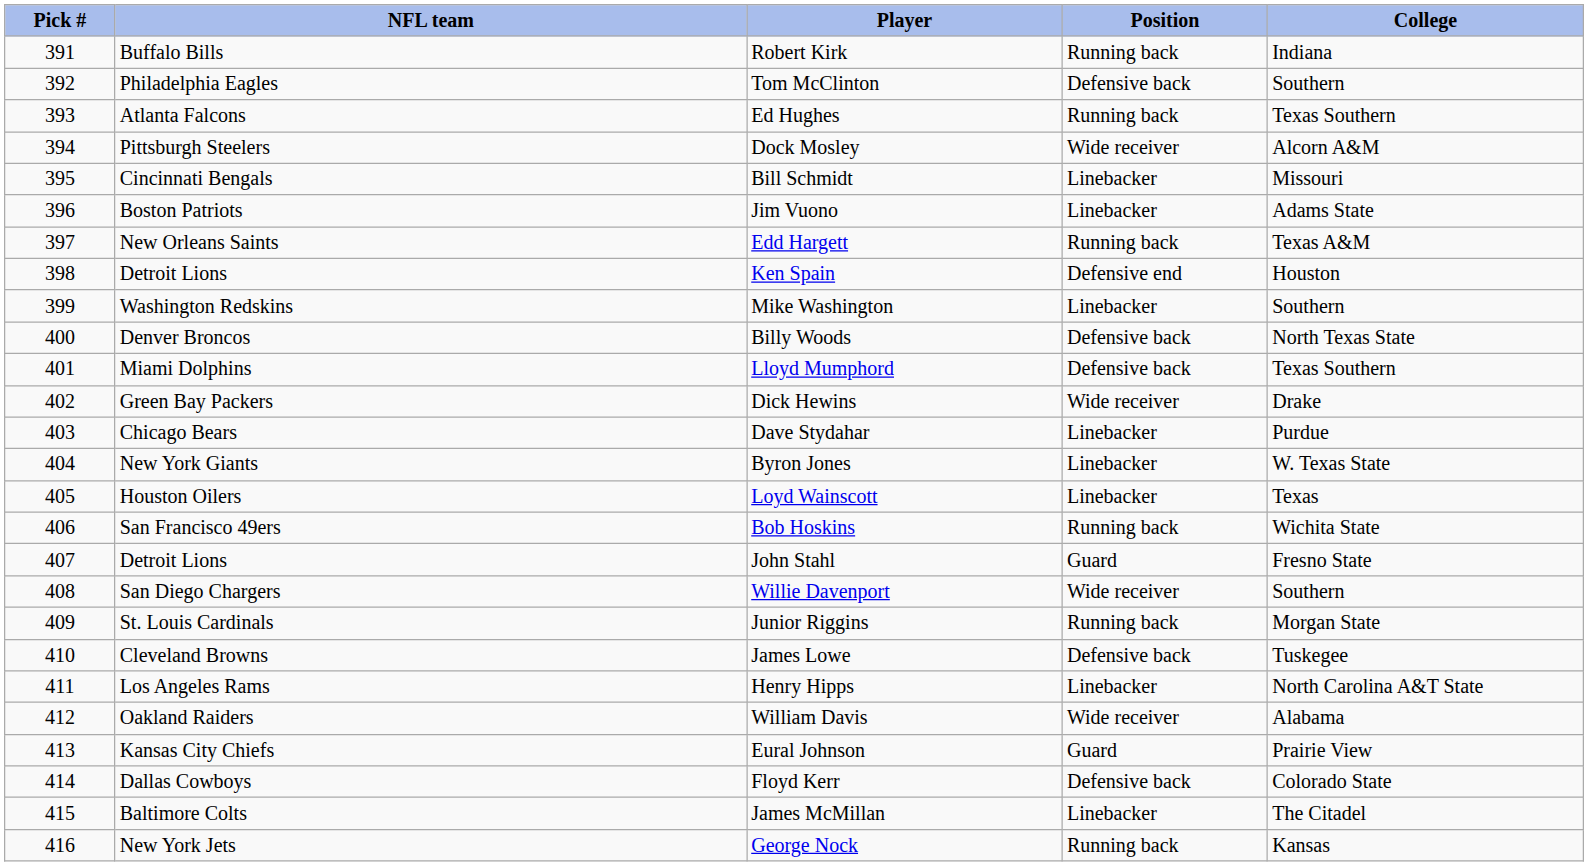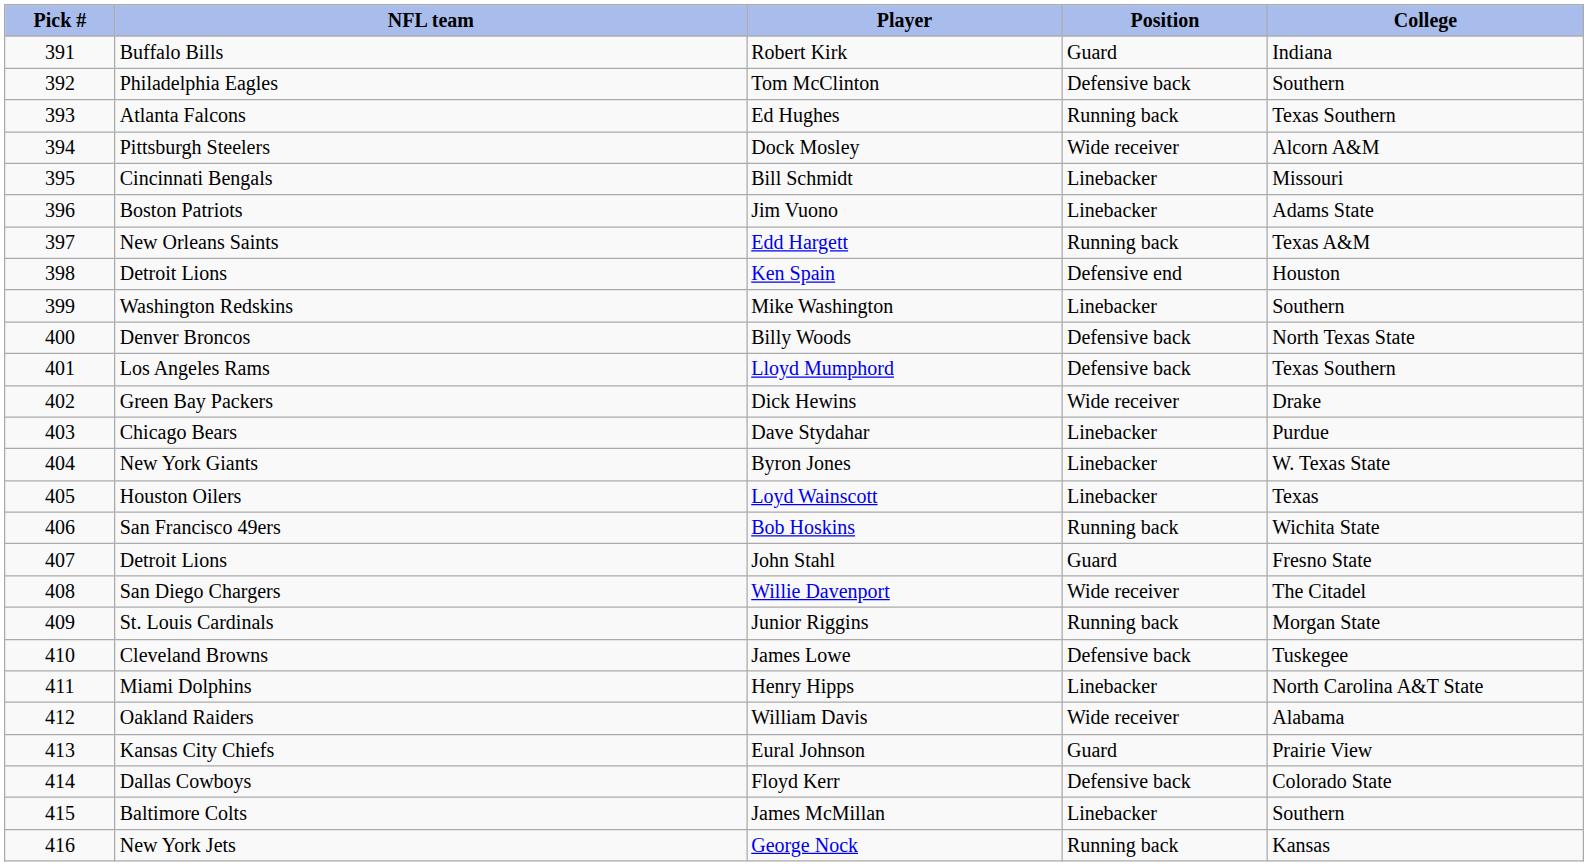Robert Kirk | Position: Running back -> Guard
Lloyd Mumphord | NFL team: Miami Dolphins -> Los Angeles Rams
Willie Davenport | College: Southern -> The Citadel
Henry Hipps | NFL team: Los Angeles Rams -> Miami Dolphins
James McMillan | College: The Citadel -> Southern
